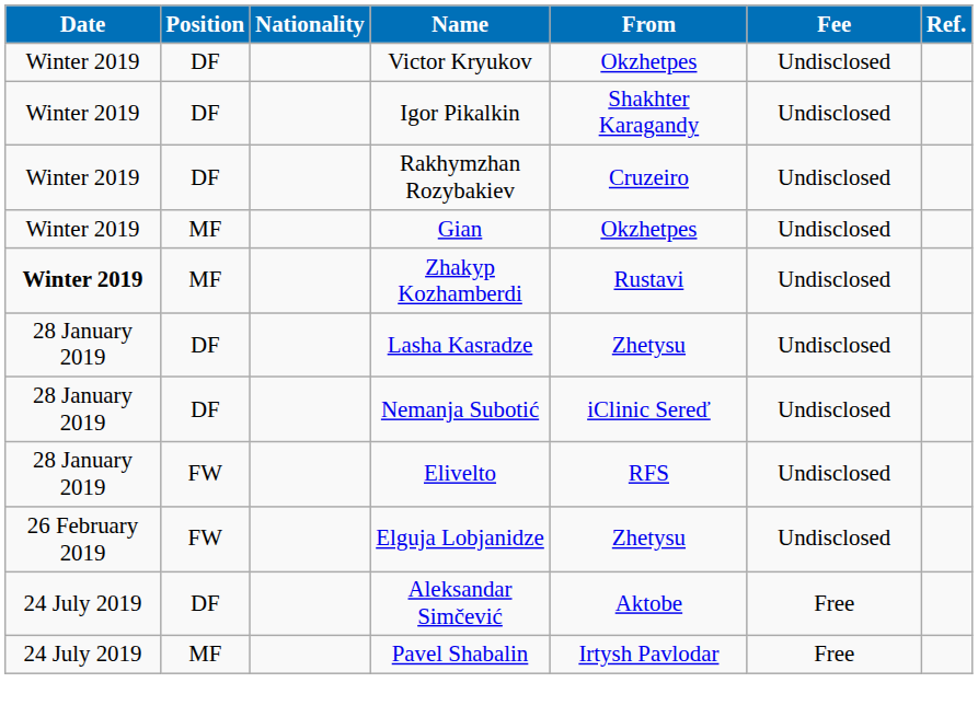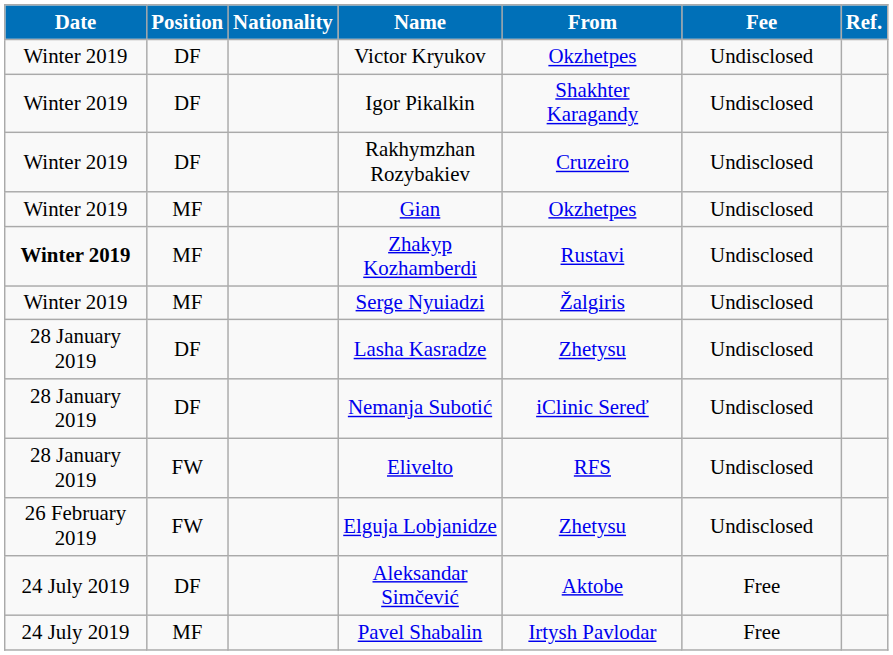+ row: Winter 2019 | MF | Serge Nyuiadzi | Žalgiris | Undisclosed
